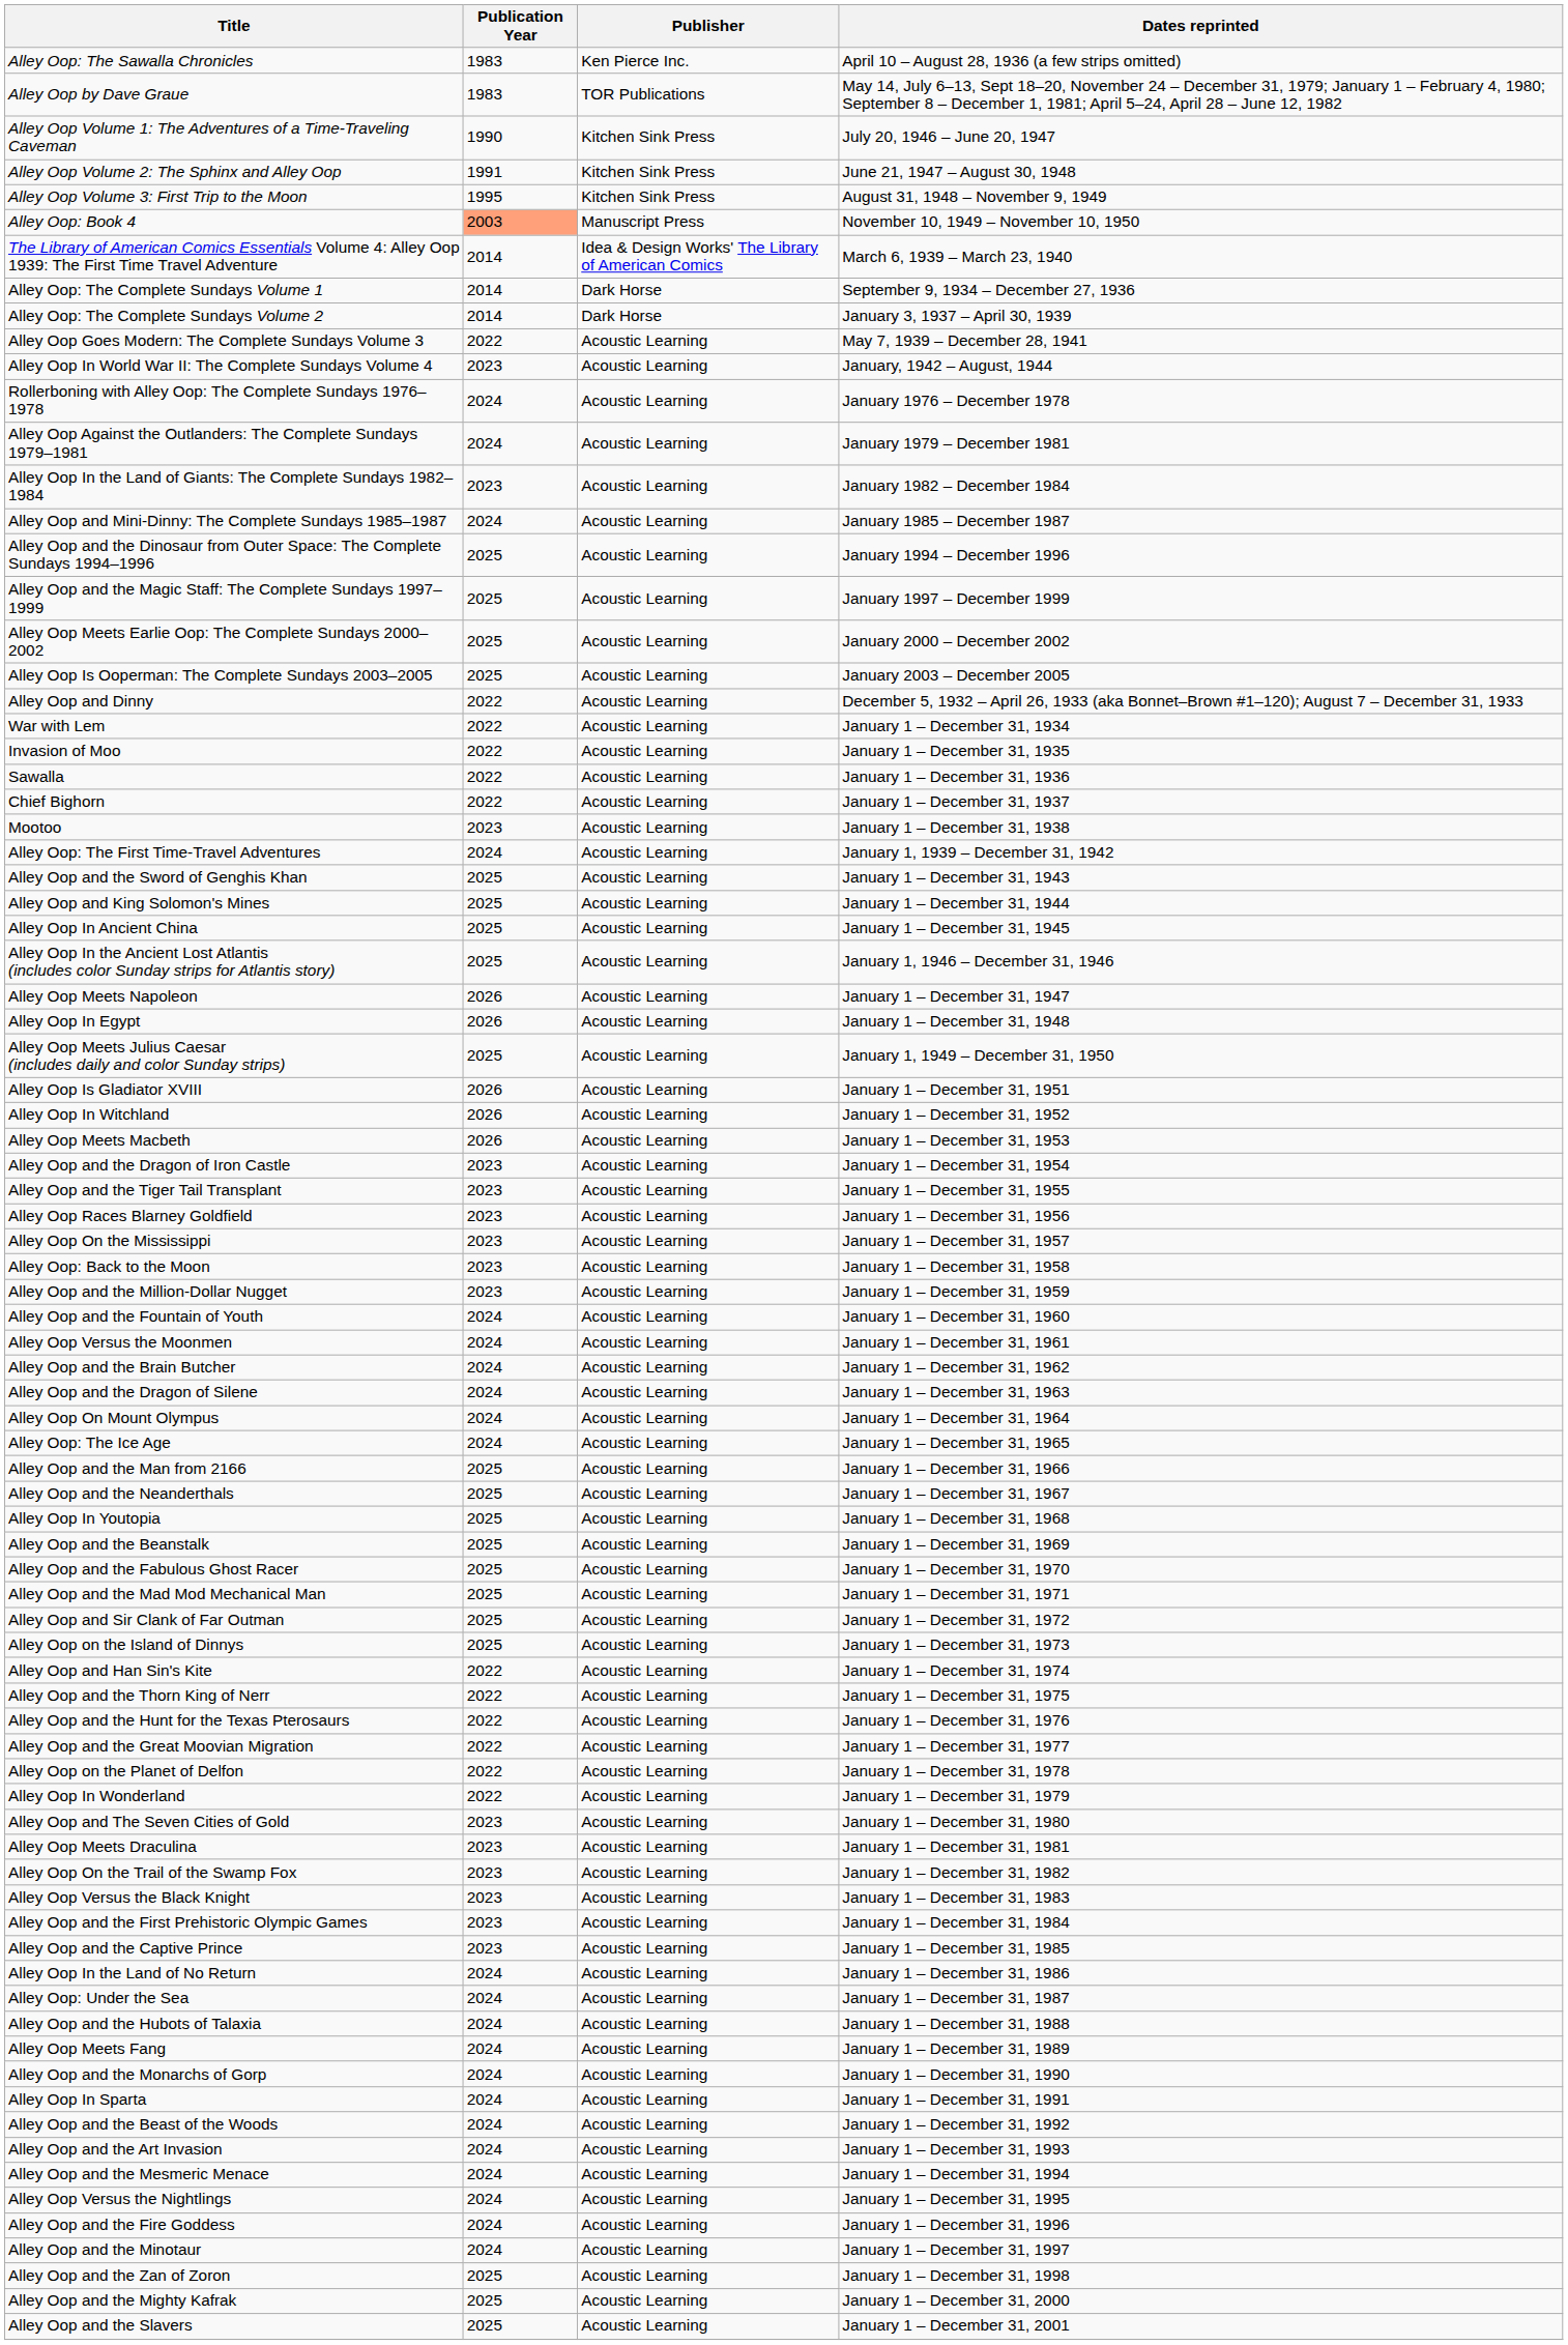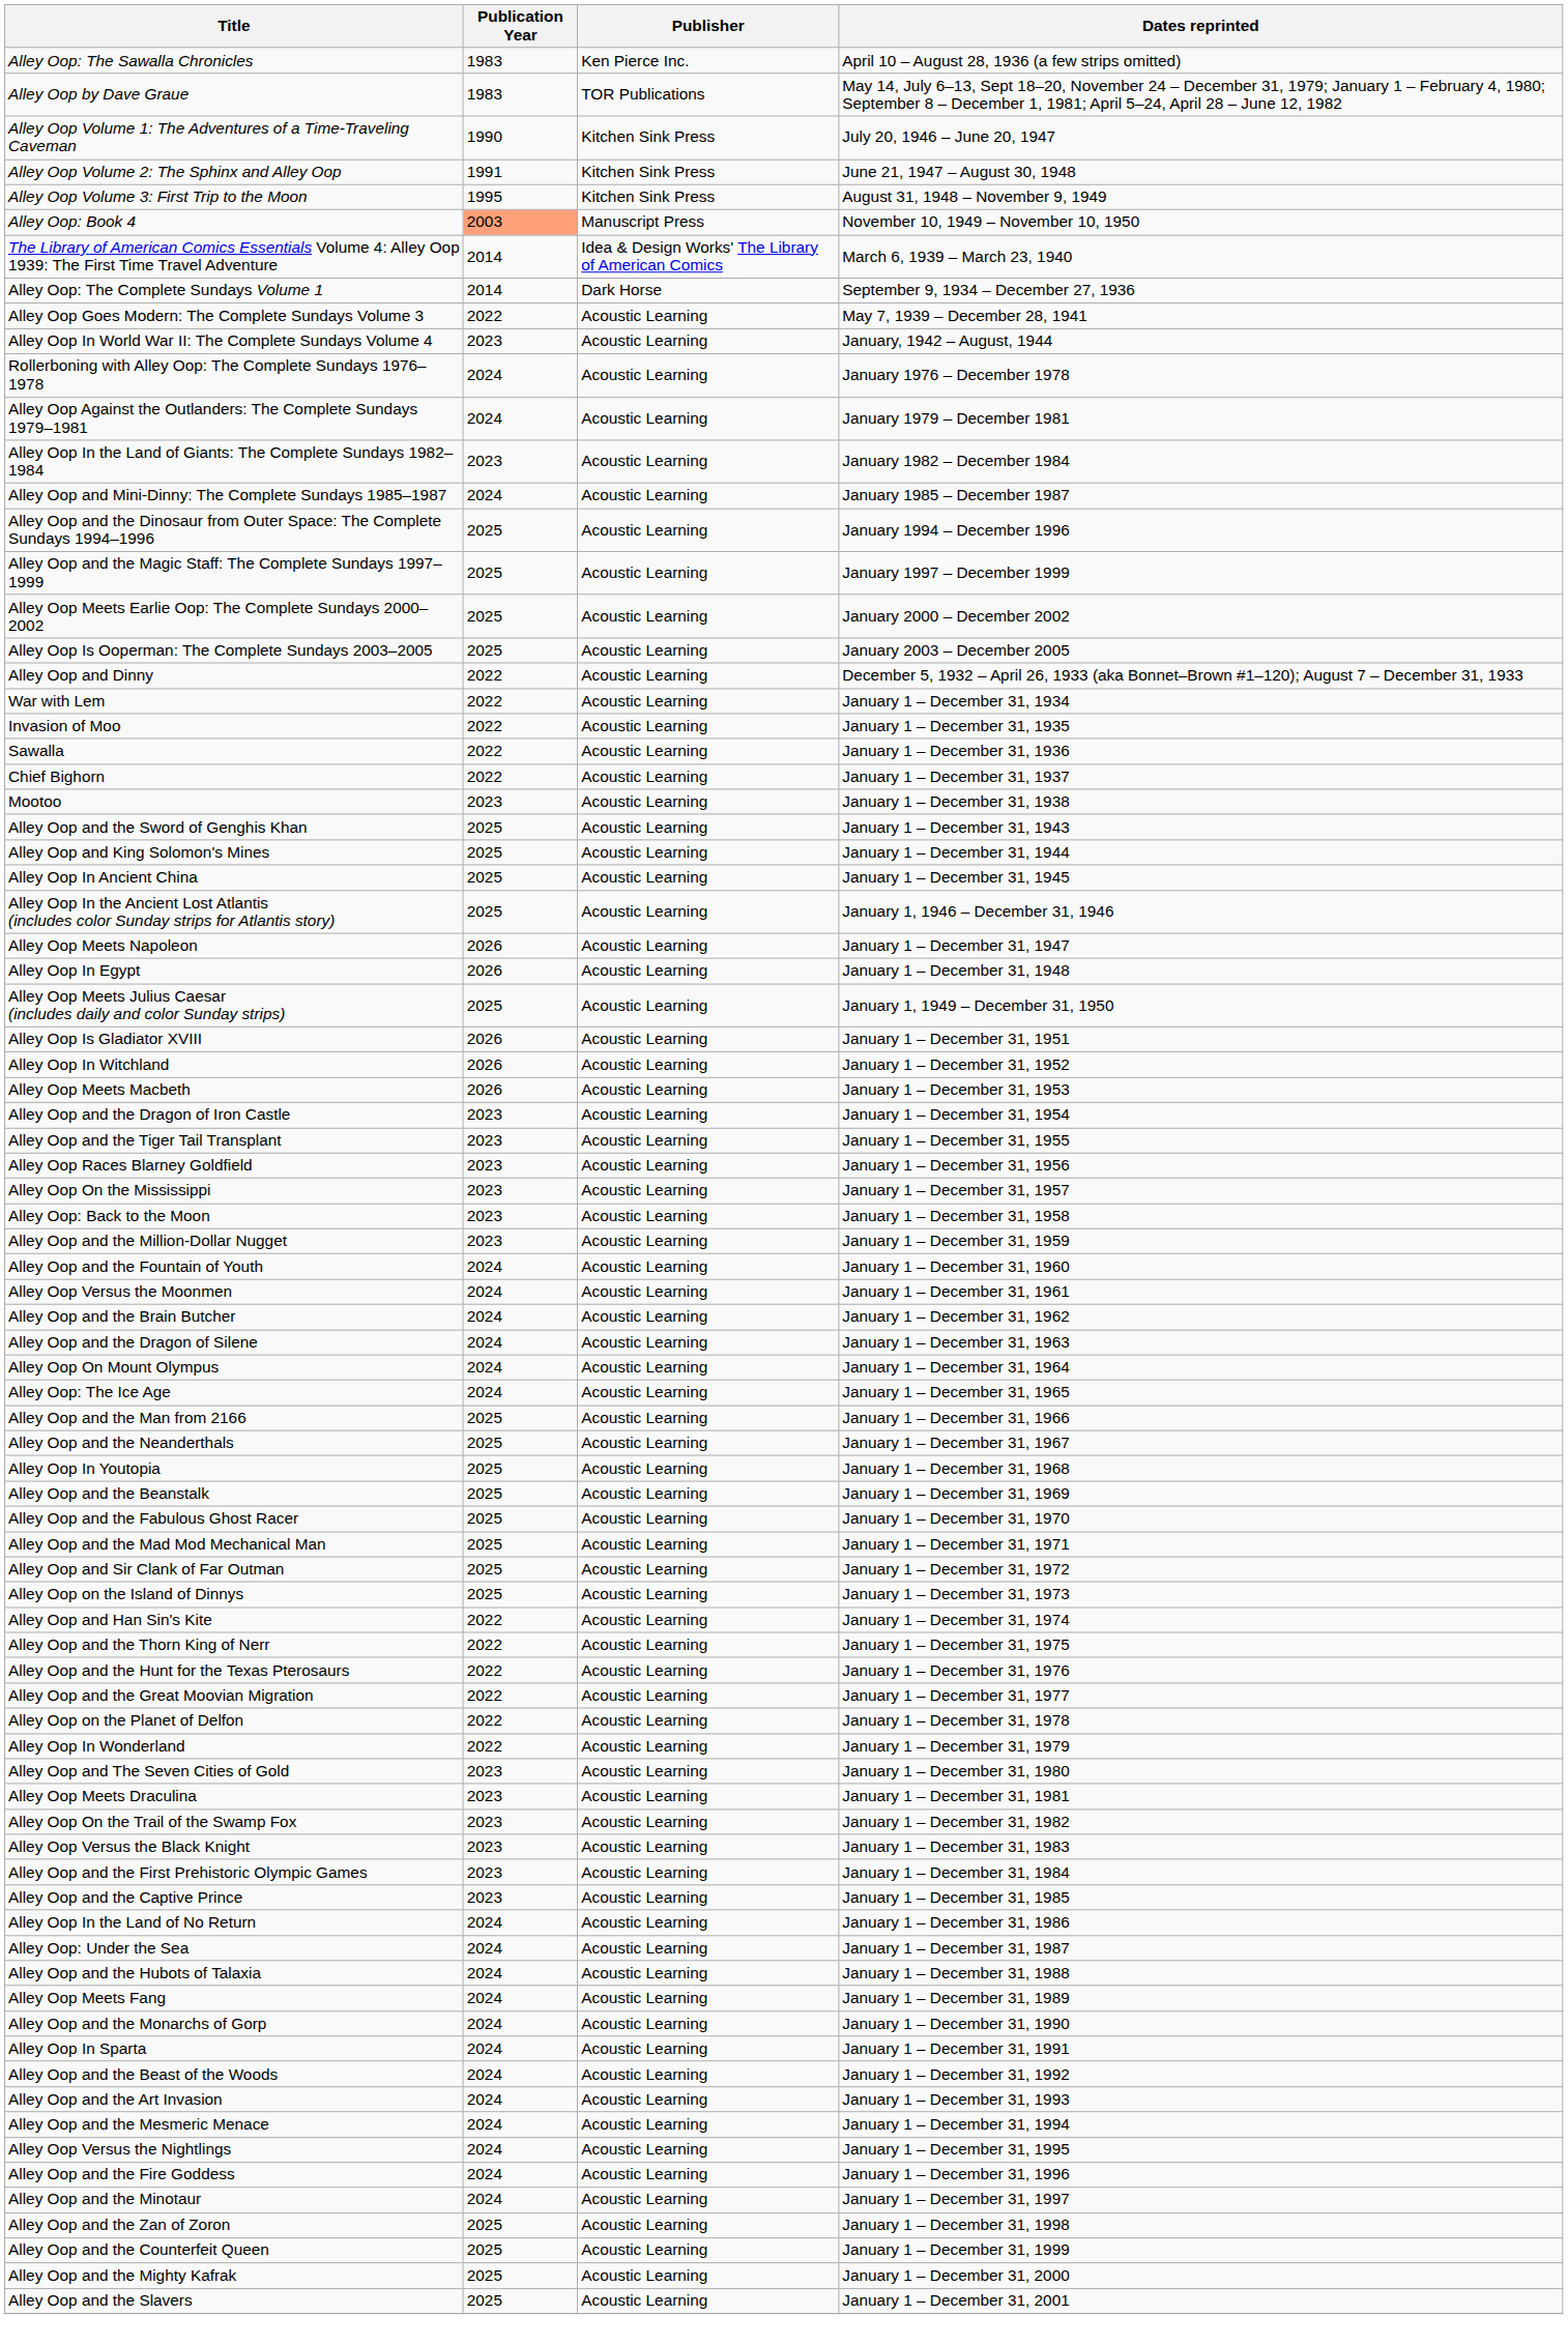- row: Alley Oop: The Complete Sundays Volume 2 | 2014 | Dark Horse | January 3, 1937 – April 30, 1939
- row: Alley Oop: The First Time-Travel Adventures | 2024 | Acoustic Learning | January 1, 1939 – December 31, 1942
+ row: Alley Oop and the Counterfeit Queen | 2025 | Acoustic Learning | January 1 – December 31, 1999
